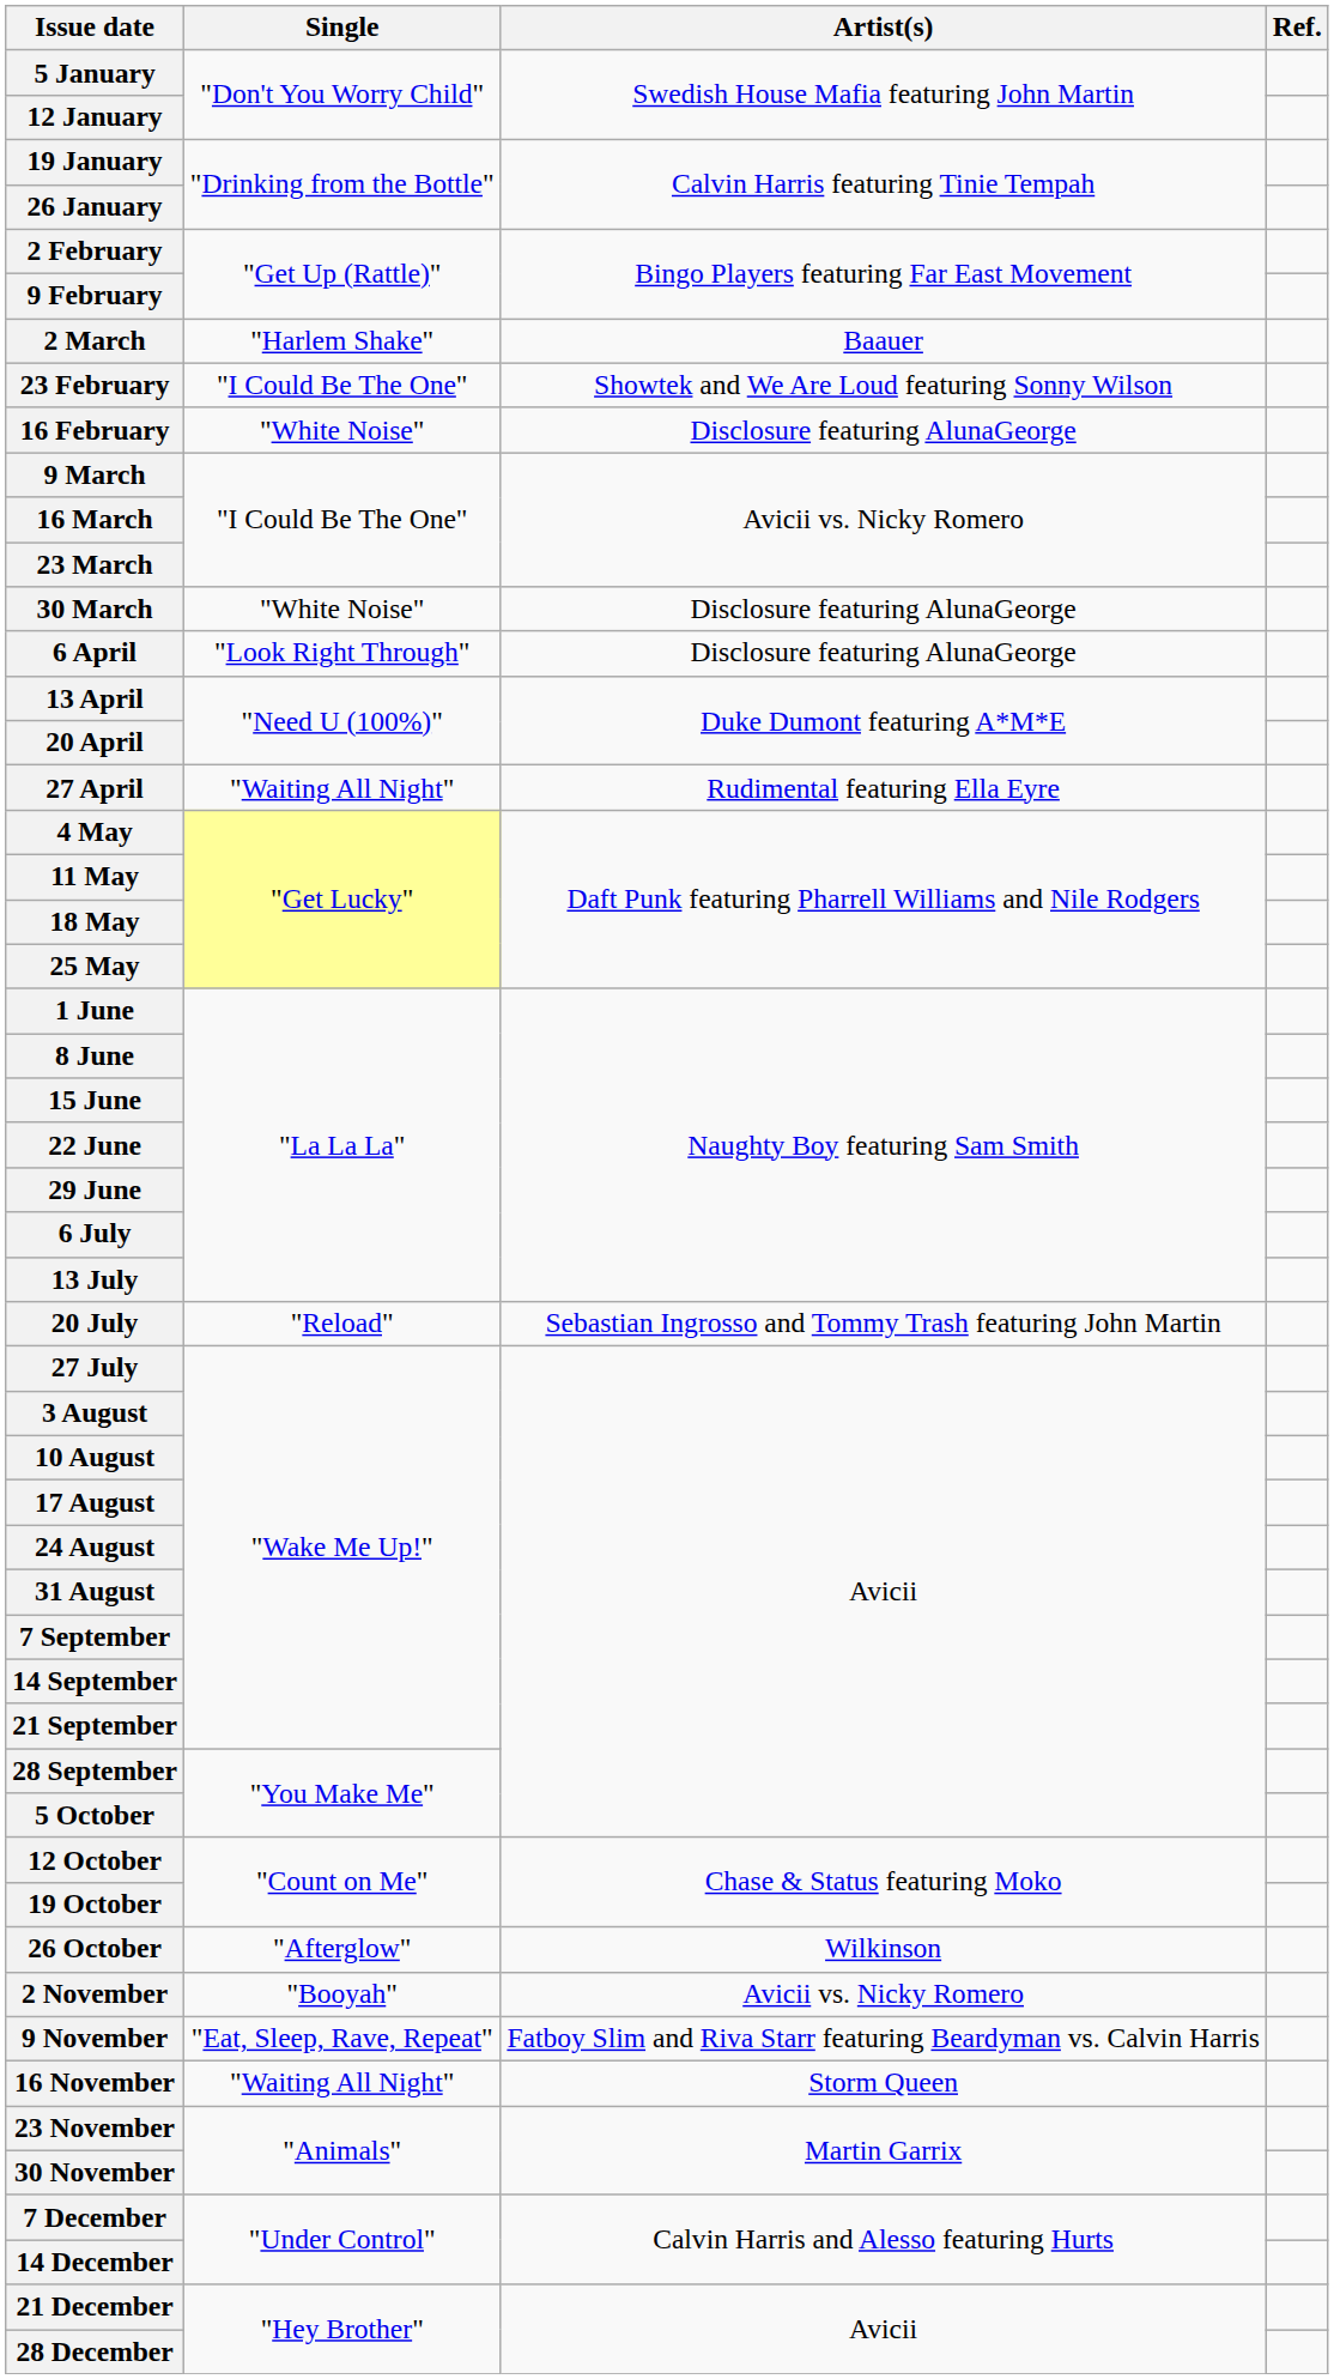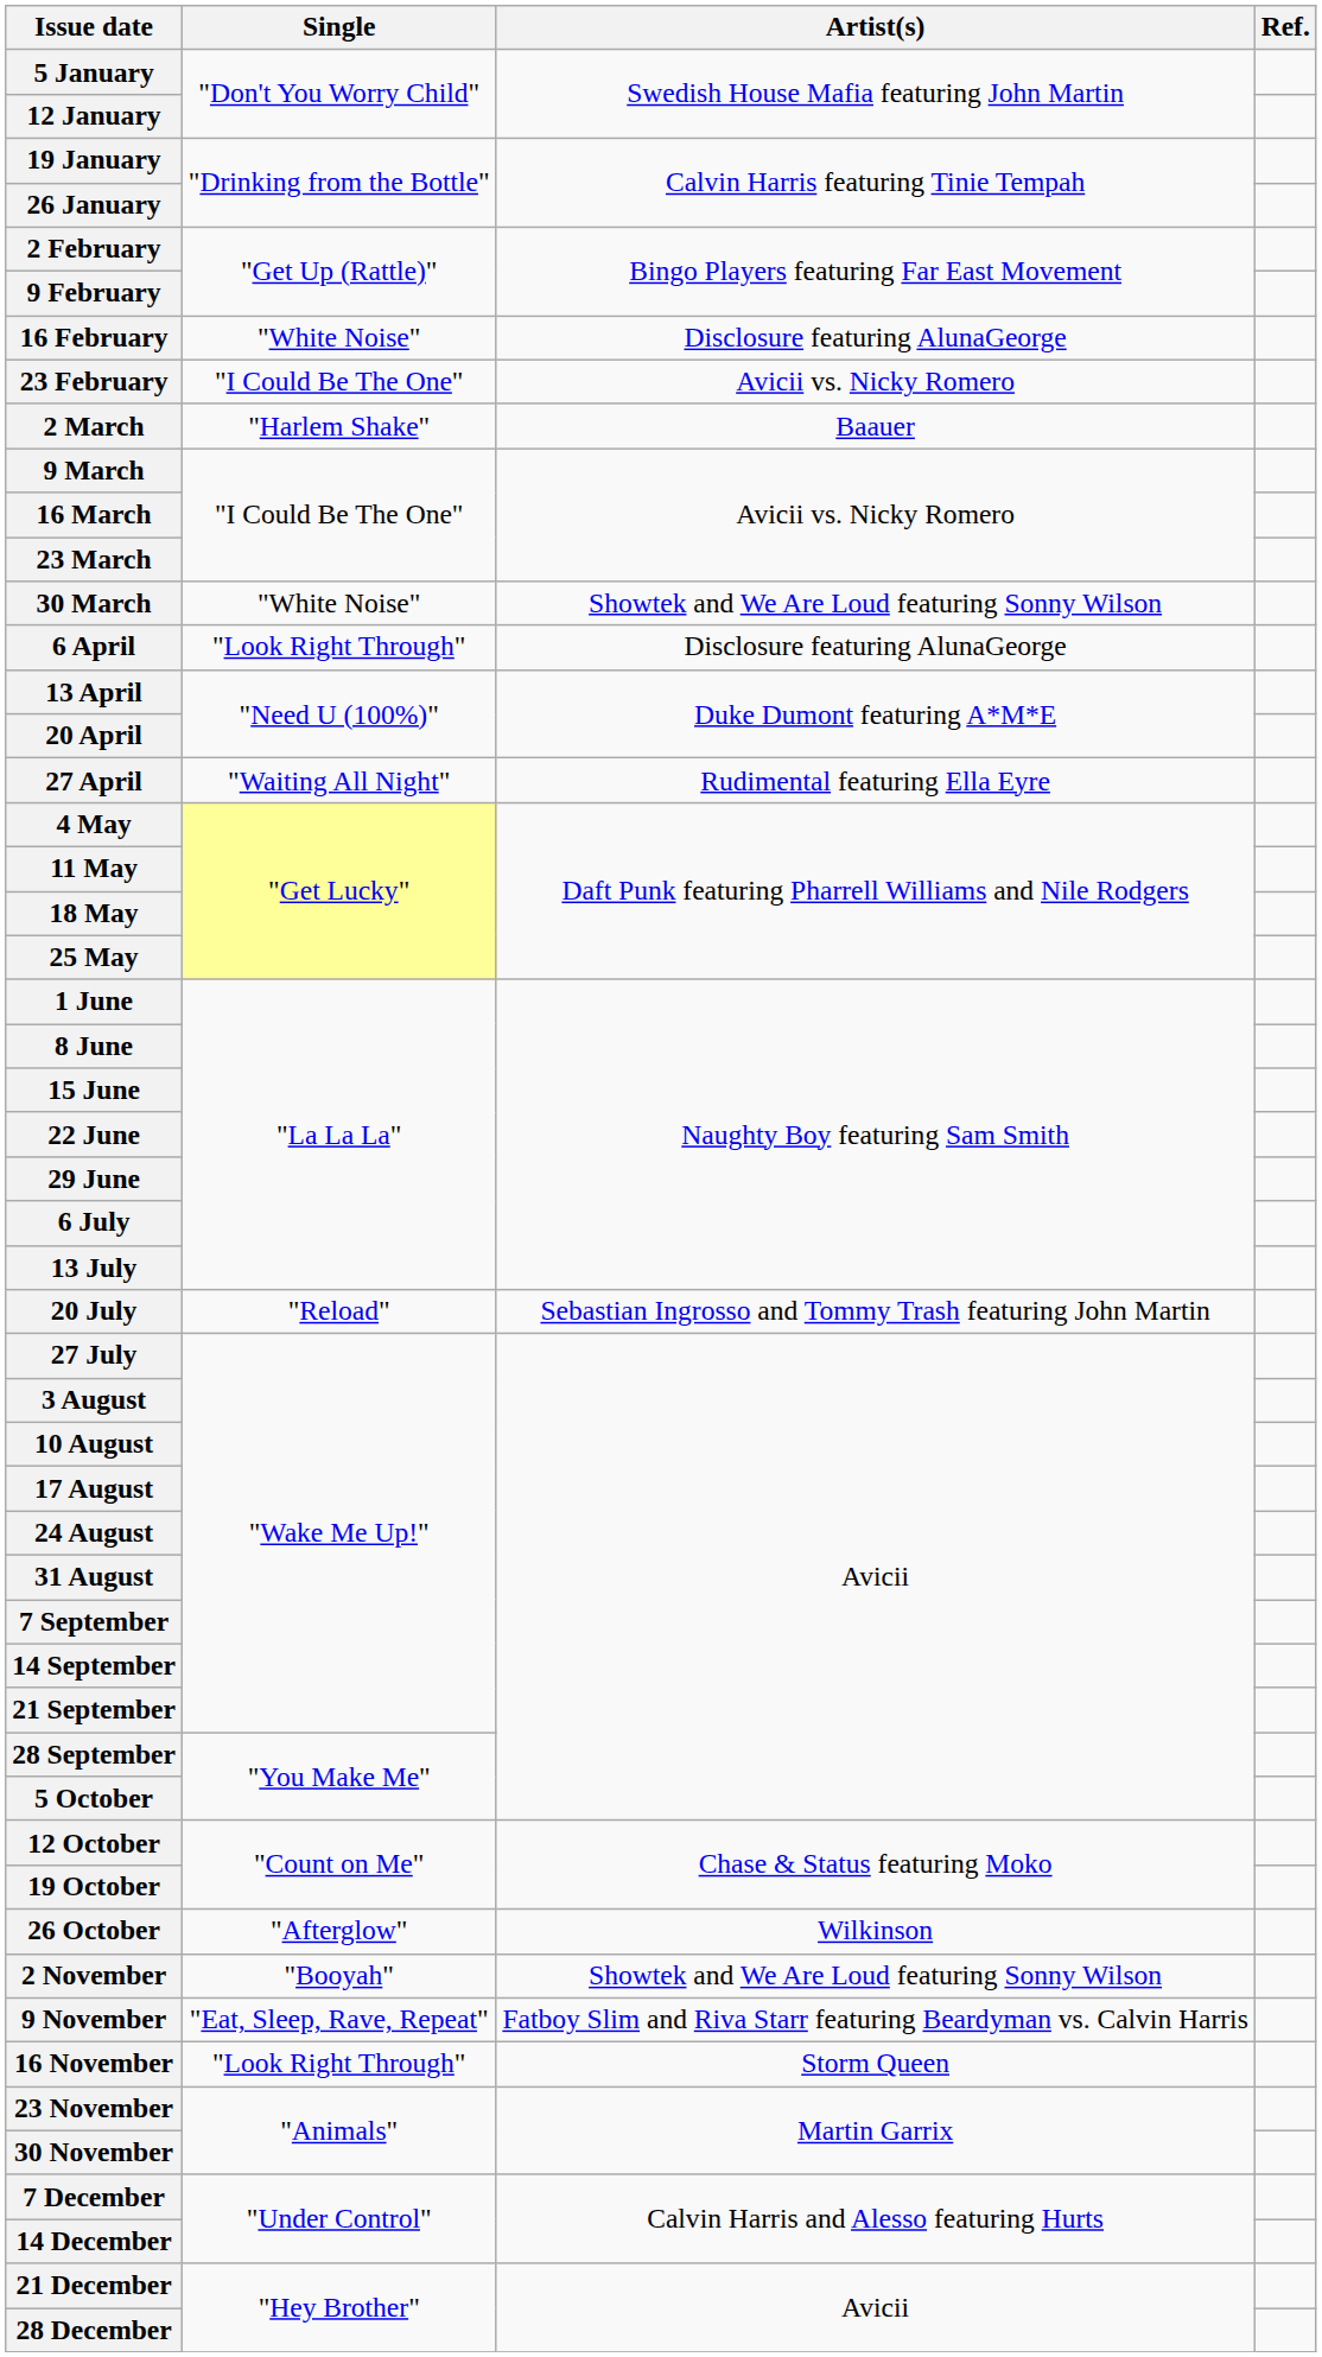rows swapped: 16 February <-> 2 March
23 February | Artist(s): Showtek and We Are Loud featuring Sonny Wilson -> Avicii vs. Nicky Romero
30 March | Artist(s): Disclosure featuring AlunaGeorge -> Showtek and We Are Loud featuring Sonny Wilson
2 November | Artist(s): Avicii vs. Nicky Romero -> Showtek and We Are Loud featuring Sonny Wilson
16 November | Single: "Waiting All Night" -> "Look Right Through"
